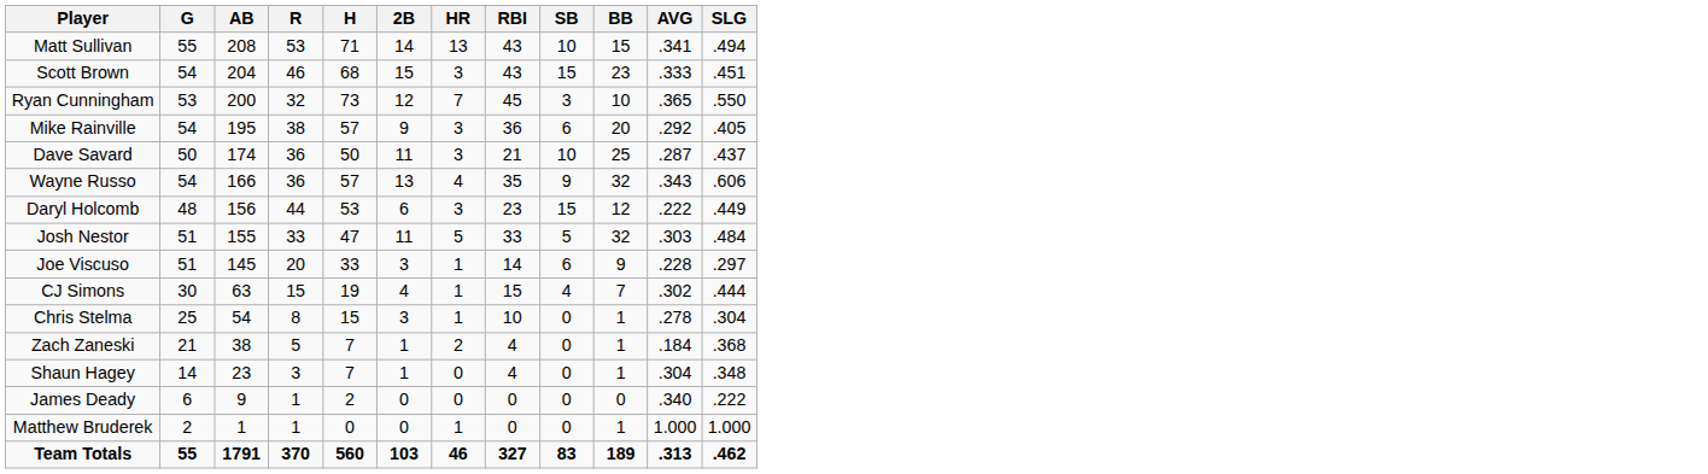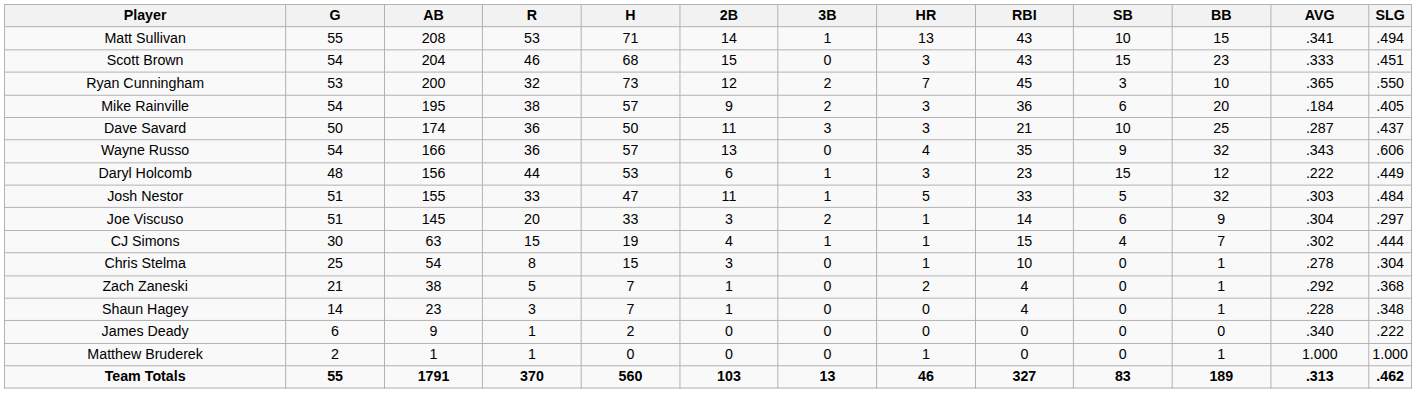+ column: 3B | 1 | 0 | 2 | 2 | 3 | 0 | 1 | 1 | 2 | 1 | 0 | 0 | 0 | 0 | 0 | 13
Mike Rainville | AVG: .292 -> .184
Joe Viscuso | AVG: .228 -> .304
Zach Zaneski | AVG: .184 -> .292
Shaun Hagey | AVG: .304 -> .228
